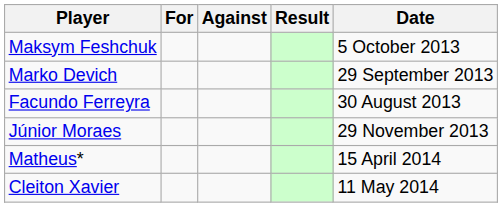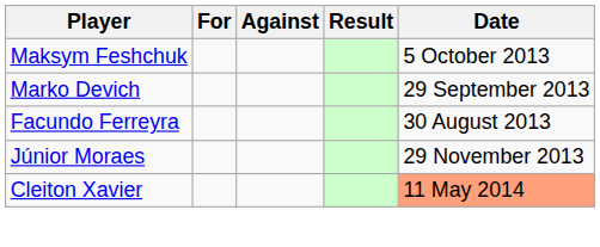- row: Matheus* | 15 April 2014
Cleiton Xavier | Date: no background -> lightsalmon background
